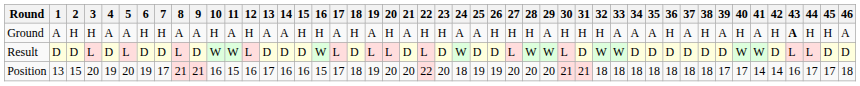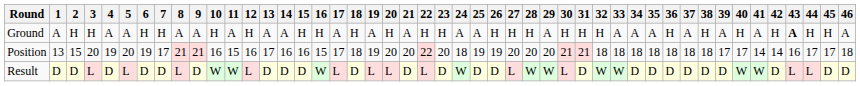rows swapped: Result <-> Position
